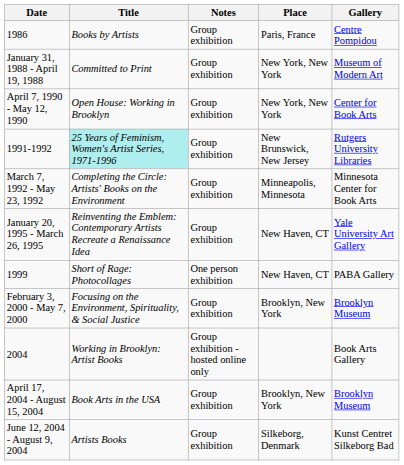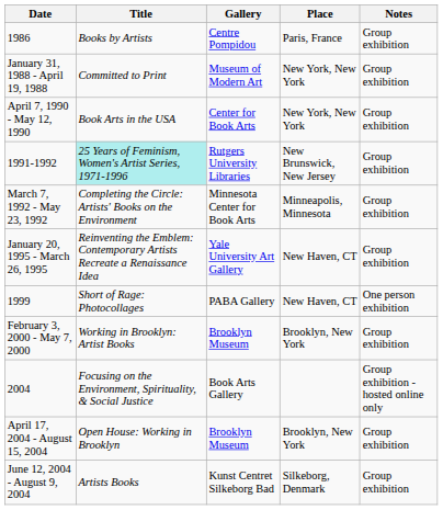columns swapped: Gallery <-> Notes
April 7, 1990 - May 12, 1990 | Title: Open House: Working in Brooklyn -> Book Arts in the USA
February 3, 2000 - May 7, 2000 | Title: Focusing on the Environment, Spirituality, & Social Justice -> Working in Brooklyn: Artist Books
2004 | Title: Working in Brooklyn: Artist Books -> Focusing on the Environment, Spirituality, & Social Justice
April 17, 2004 - August 15, 2004 | Title: Book Arts in the USA -> Open House: Working in Brooklyn
